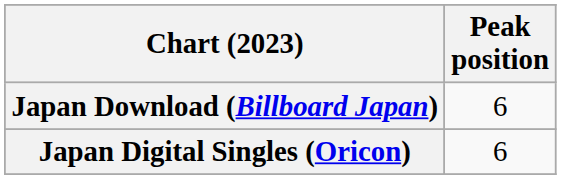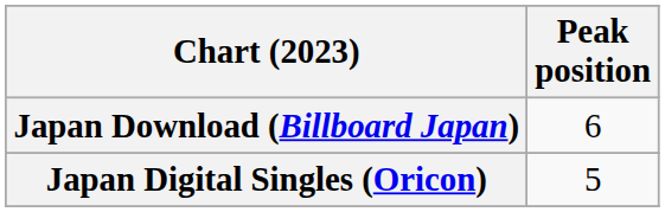Japan Digital Singles (Oricon) | Peak position: 6 -> 5
